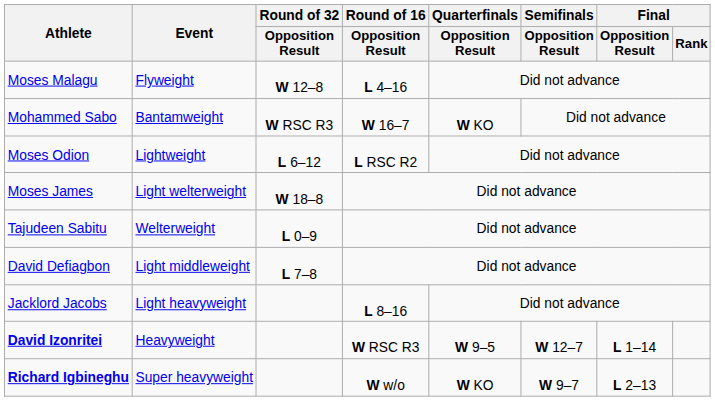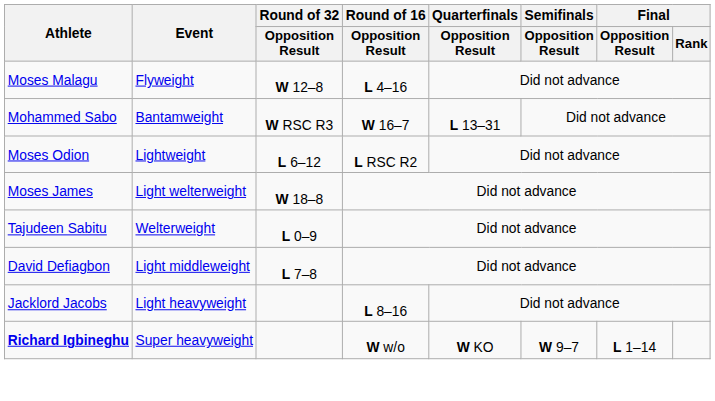Mohammed Sabo | Quarterfinals / Opposition Result: W KO -> L 13–31
- row: David Izonritei | Heavyweight | W RSC R3 | W 9–5 | W 12–7 | L 1–14
Richard Igbineghu | Final / Opposition Result: L 2–13 -> L 1–14
